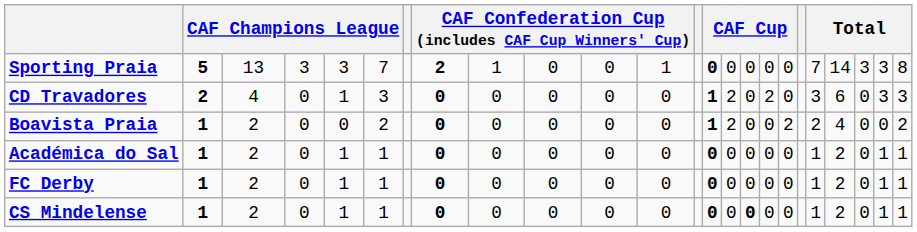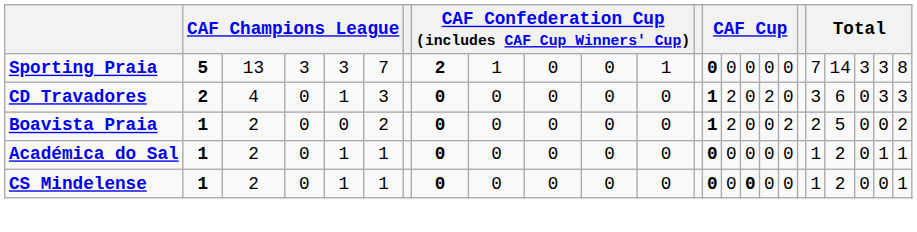Boavista Praia | column 21: 4 -> 5
- row: FC Derby | 1 | 2 | 0 | 1 | 1 | 0 | 0 | 0 | 0 | 0 | 0 | 0 | 0 | 0 | 0 | 1 | 2 | 0 | 1 | 1
CS Mindelense | column 23: 1 -> 0
